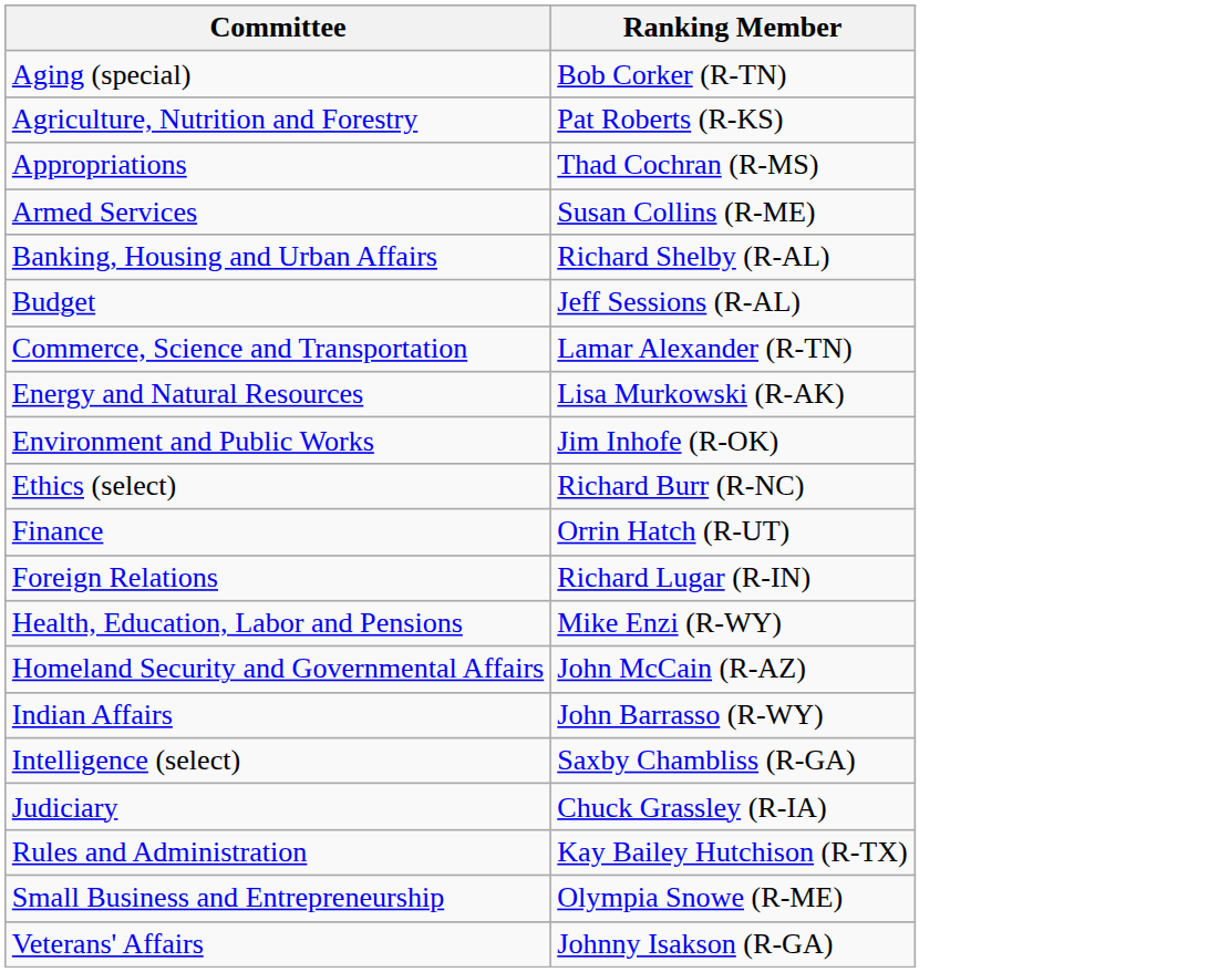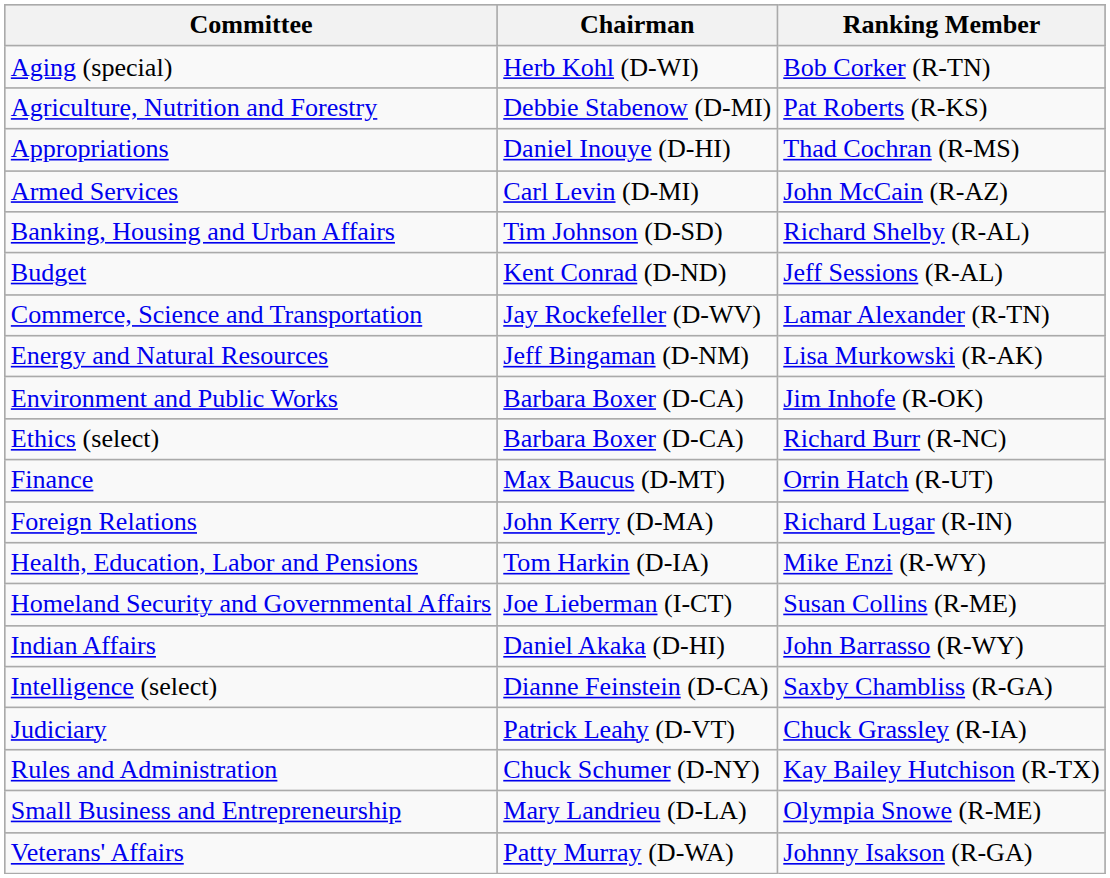+ column: Chairman | Herb Kohl (D-WI) | Debbie Stabenow (D-MI) | Daniel Inouye (D-HI) | Carl Levin (D-MI) | Tim Johnson (D-SD) | Kent Conrad (D-ND) | Jay Rockefeller (D-WV) | Jeff Bingaman (D-NM) | Barbara Boxer (D-CA) | Barbara Boxer (D-CA) | Max Baucus (D-MT) | John Kerry (D-MA) | Tom Harkin (D-IA) | Joe Lieberman (I-CT) | Daniel Akaka (D-HI) | Dianne Feinstein (D-CA) | Patrick Leahy (D-VT) | Chuck Schumer (D-NY) | Mary Landrieu (D-LA) | Patty Murray (D-WA)
Armed Services | Ranking Member: Susan Collins (R-ME) -> John McCain (R-AZ)
Homeland Security and Governmental Affairs | Ranking Member: John McCain (R-AZ) -> Susan Collins (R-ME)
